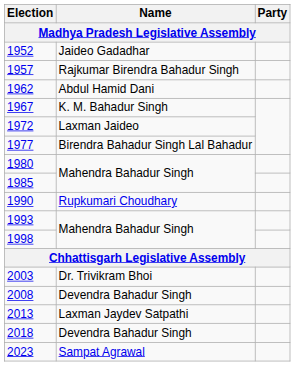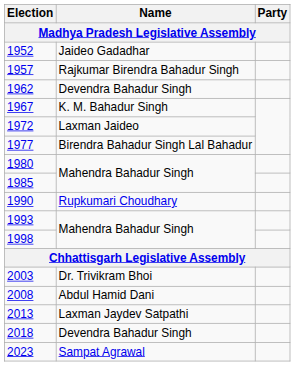1962 | Name: Abdul Hamid Dani -> Devendra Bahadur Singh
2008 | Name: Devendra Bahadur Singh -> Abdul Hamid Dani
